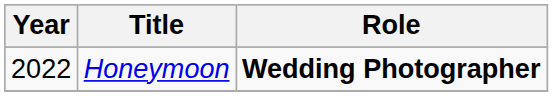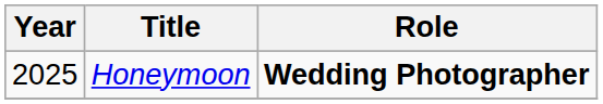Honeymoon | Year: 2022 -> 2025
